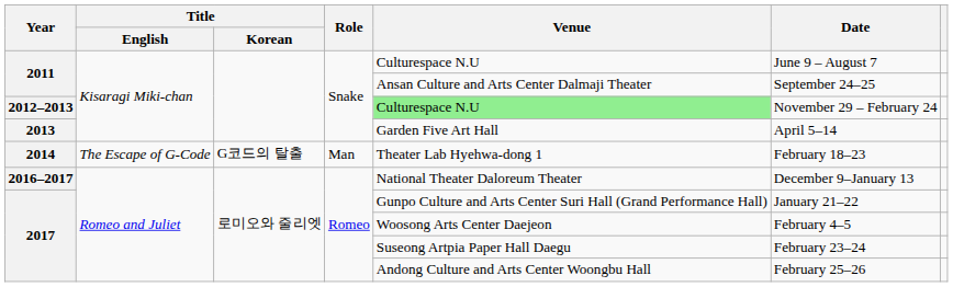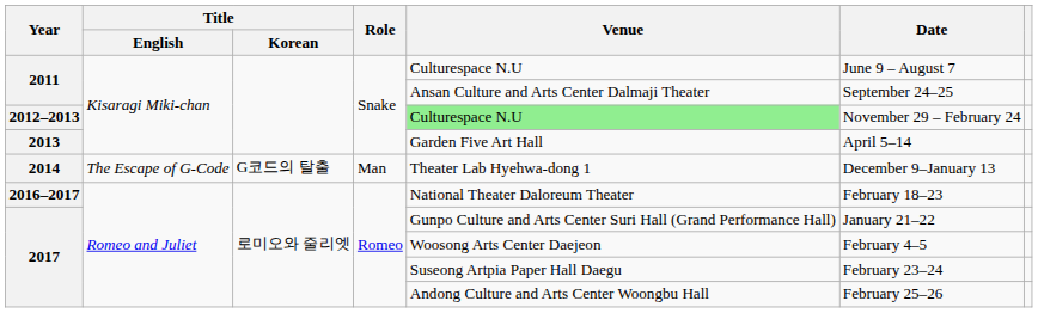2014 | Date: February 18–23 -> December 9–January 13
2016–2017 | Date: December 9–January 13 -> February 18–23
